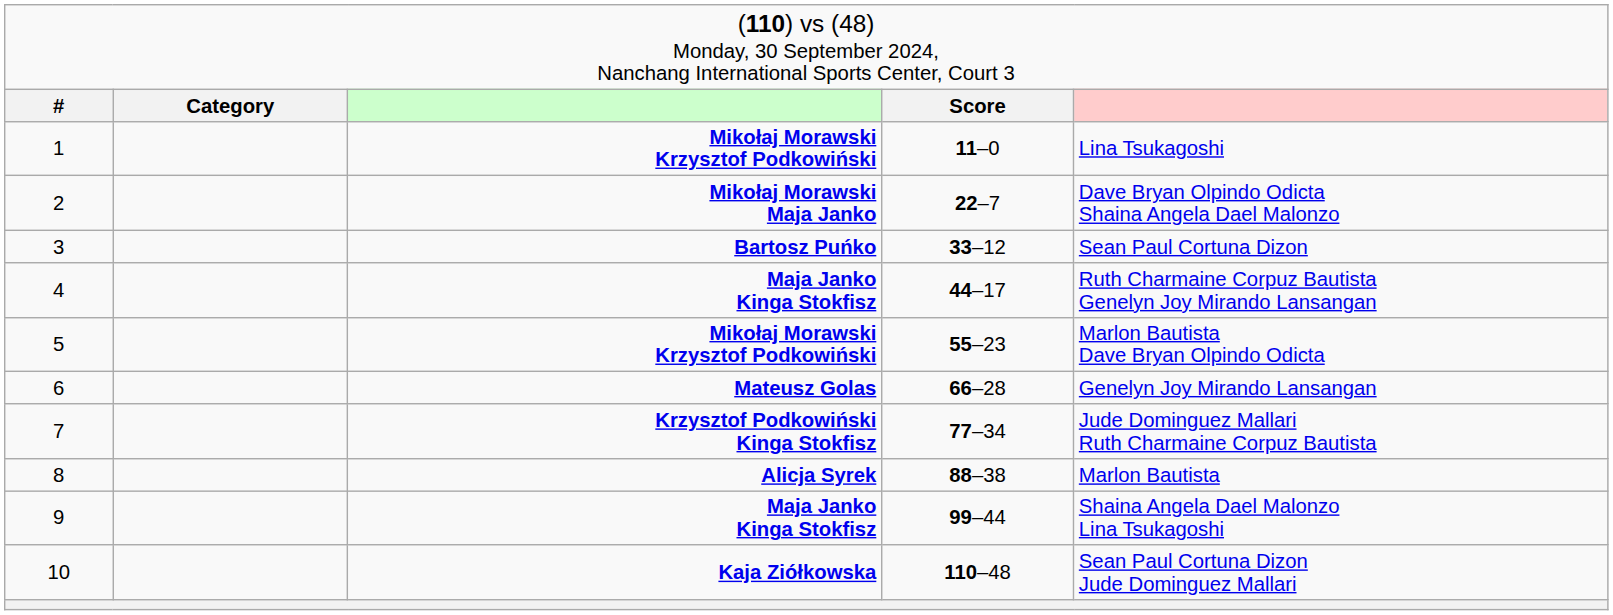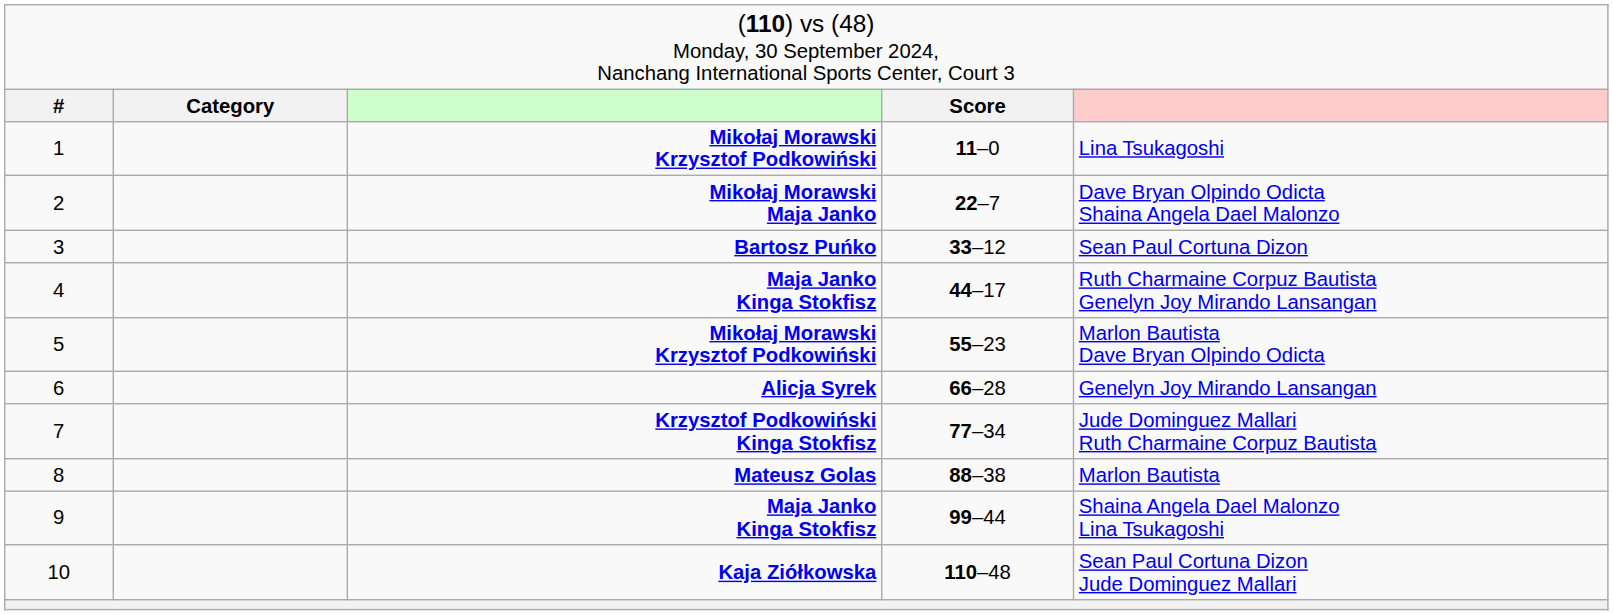6 | column 3: Mateusz Golas -> Alicja Syrek
8 | column 3: Alicja Syrek -> Mateusz Golas
